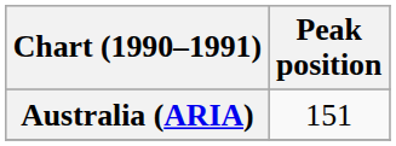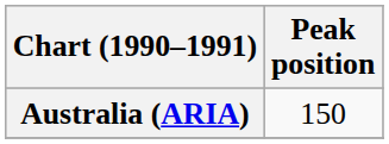Australia (ARIA) | Peak position: 151 -> 150
